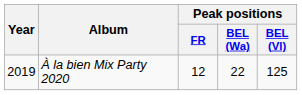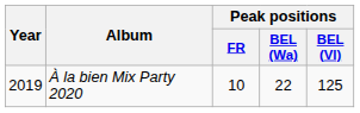À la bien Mix Party 2020 | Peak positions / FR: 12 -> 10
